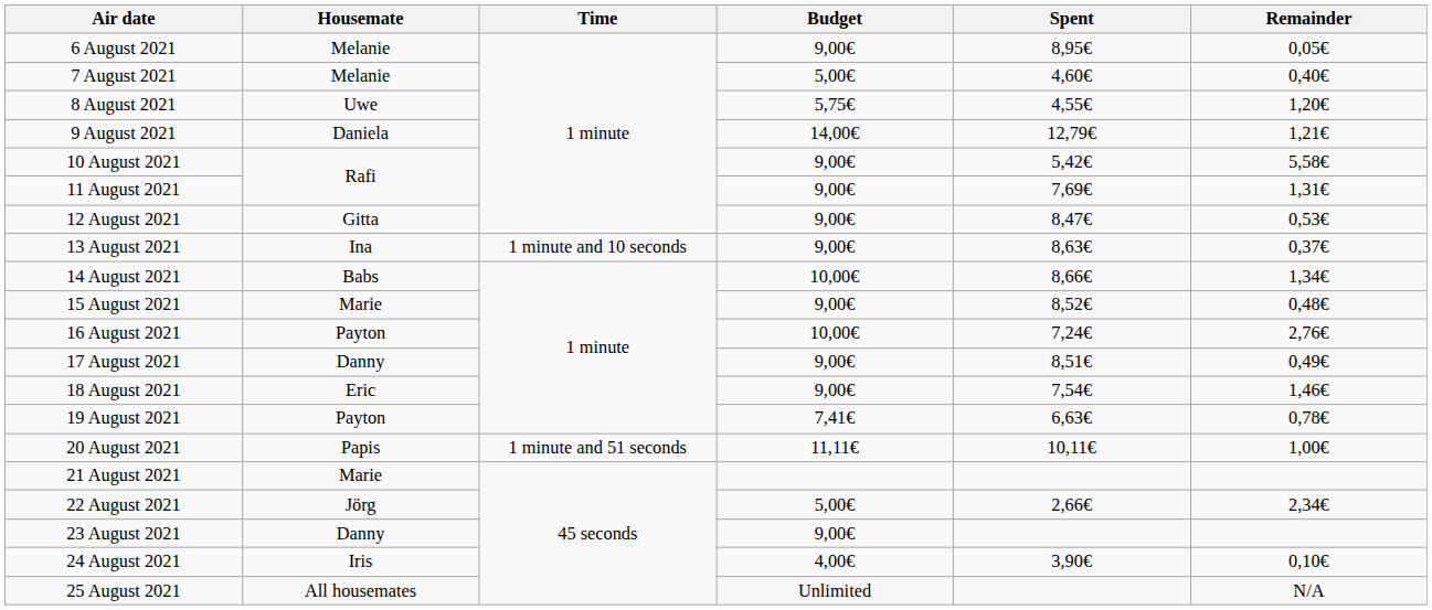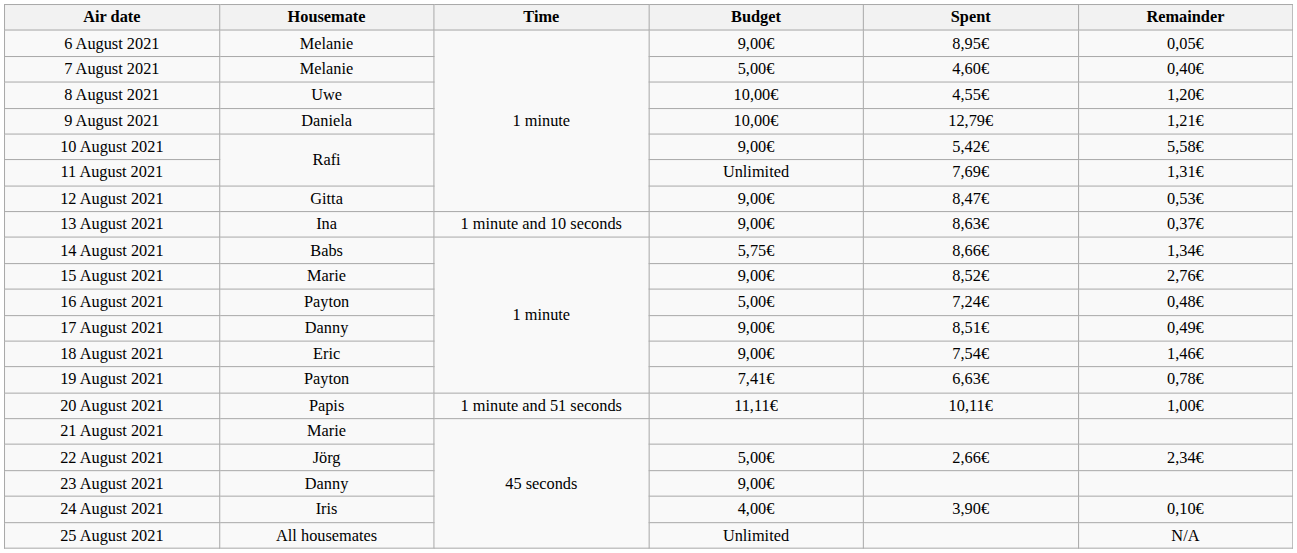8 August 2021 | Budget: 5,75€ -> 10,00€
9 August 2021 | Budget: 14,00€ -> 10,00€
11 August 2021 | Budget: 9,00€ -> Unlimited
14 August 2021 | Budget: 10,00€ -> 5,75€
15 August 2021 | Remainder: 0,48€ -> 2,76€
16 August 2021 | Budget: 10,00€ -> 5,00€
16 August 2021 | Remainder: 2,76€ -> 0,48€
